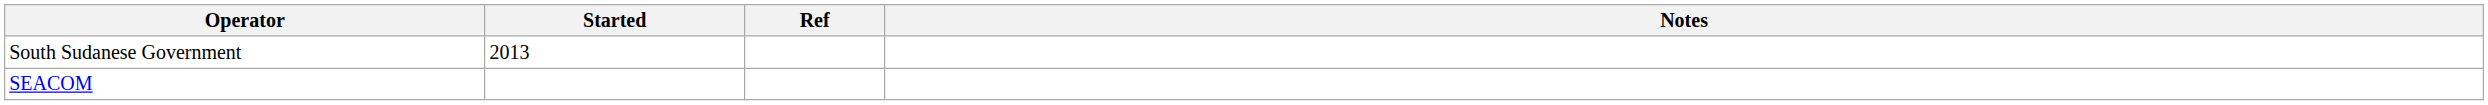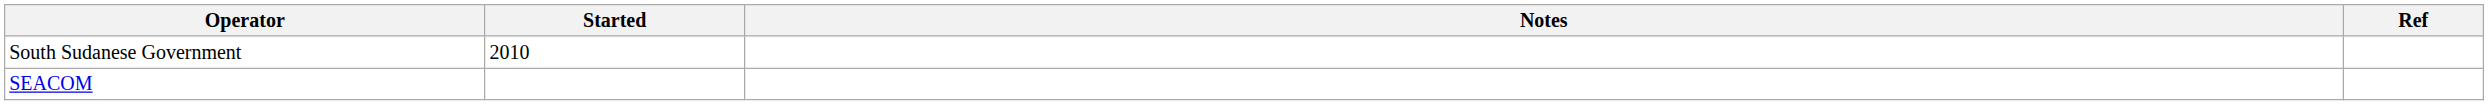columns swapped: Notes <-> Ref
South Sudanese Government | Started: 2013 -> 2010
